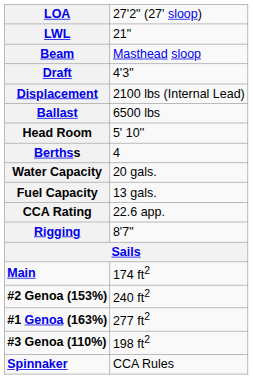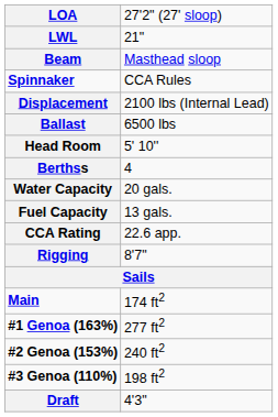rows swapped: Draft <-> Spinnaker
rows swapped: #1 Genoa (163%) <-> #2 Genoa (153%)
